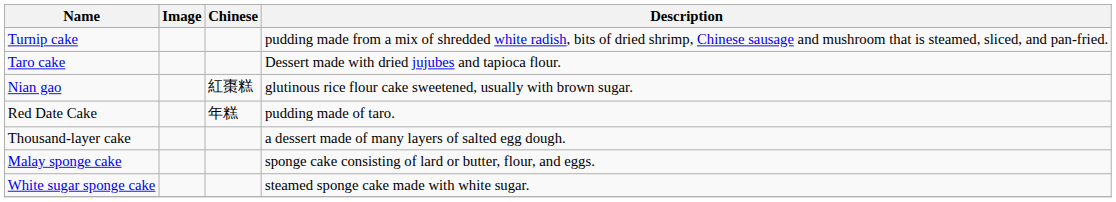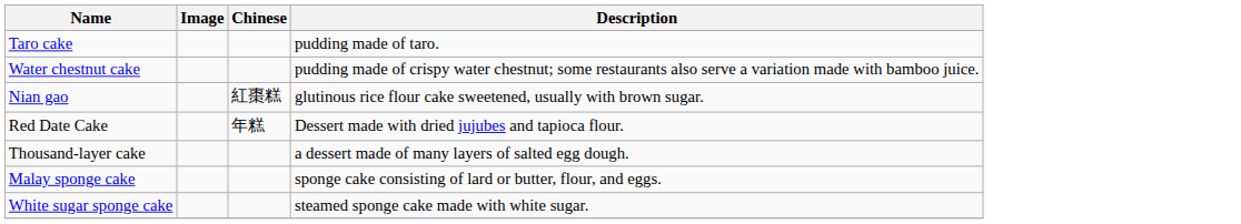- row: Turnip cake | pudding made from a mix of shredded white radish, bits of dried shrimp, Chinese sausage and mushroom that is steamed, sliced, and pan-fried.
Taro cake | Description: Dessert made with dried jujubes and tapioca flour. -> pudding made of taro.
+ row: Water chestnut cake | pudding made of crispy water chestnut; some restaurants also serve a variation made with bamboo juice.
Red Date Cake | Description: pudding made of taro. -> Dessert made with dried jujubes and tapioca flour.
